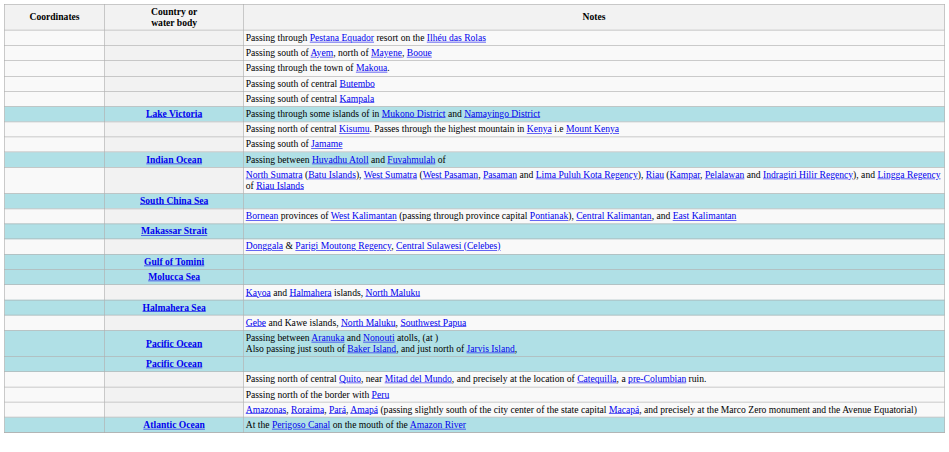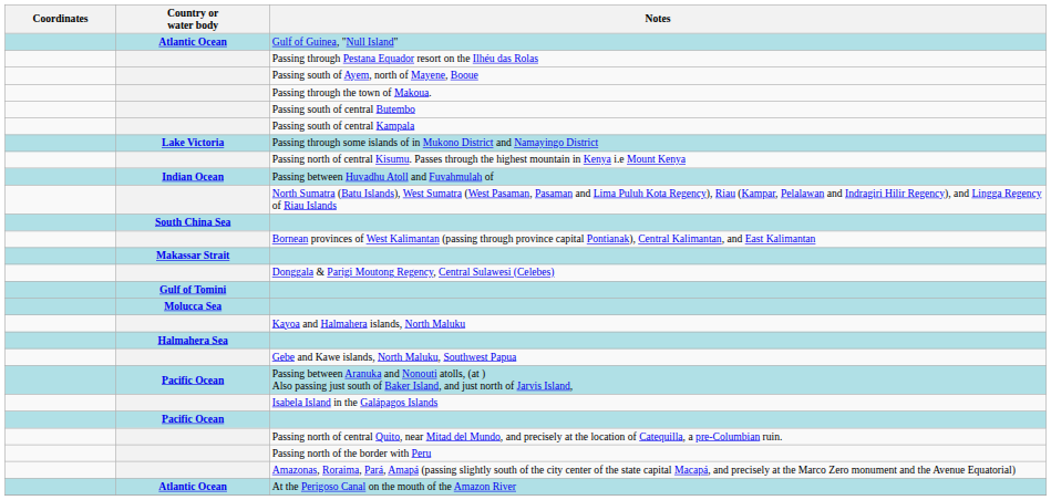+ row: Atlantic Ocean | Gulf of Guinea, "Null Island"
- row: Passing south of Jamame
+ row: Isabela Island in the Galápagos Islands
